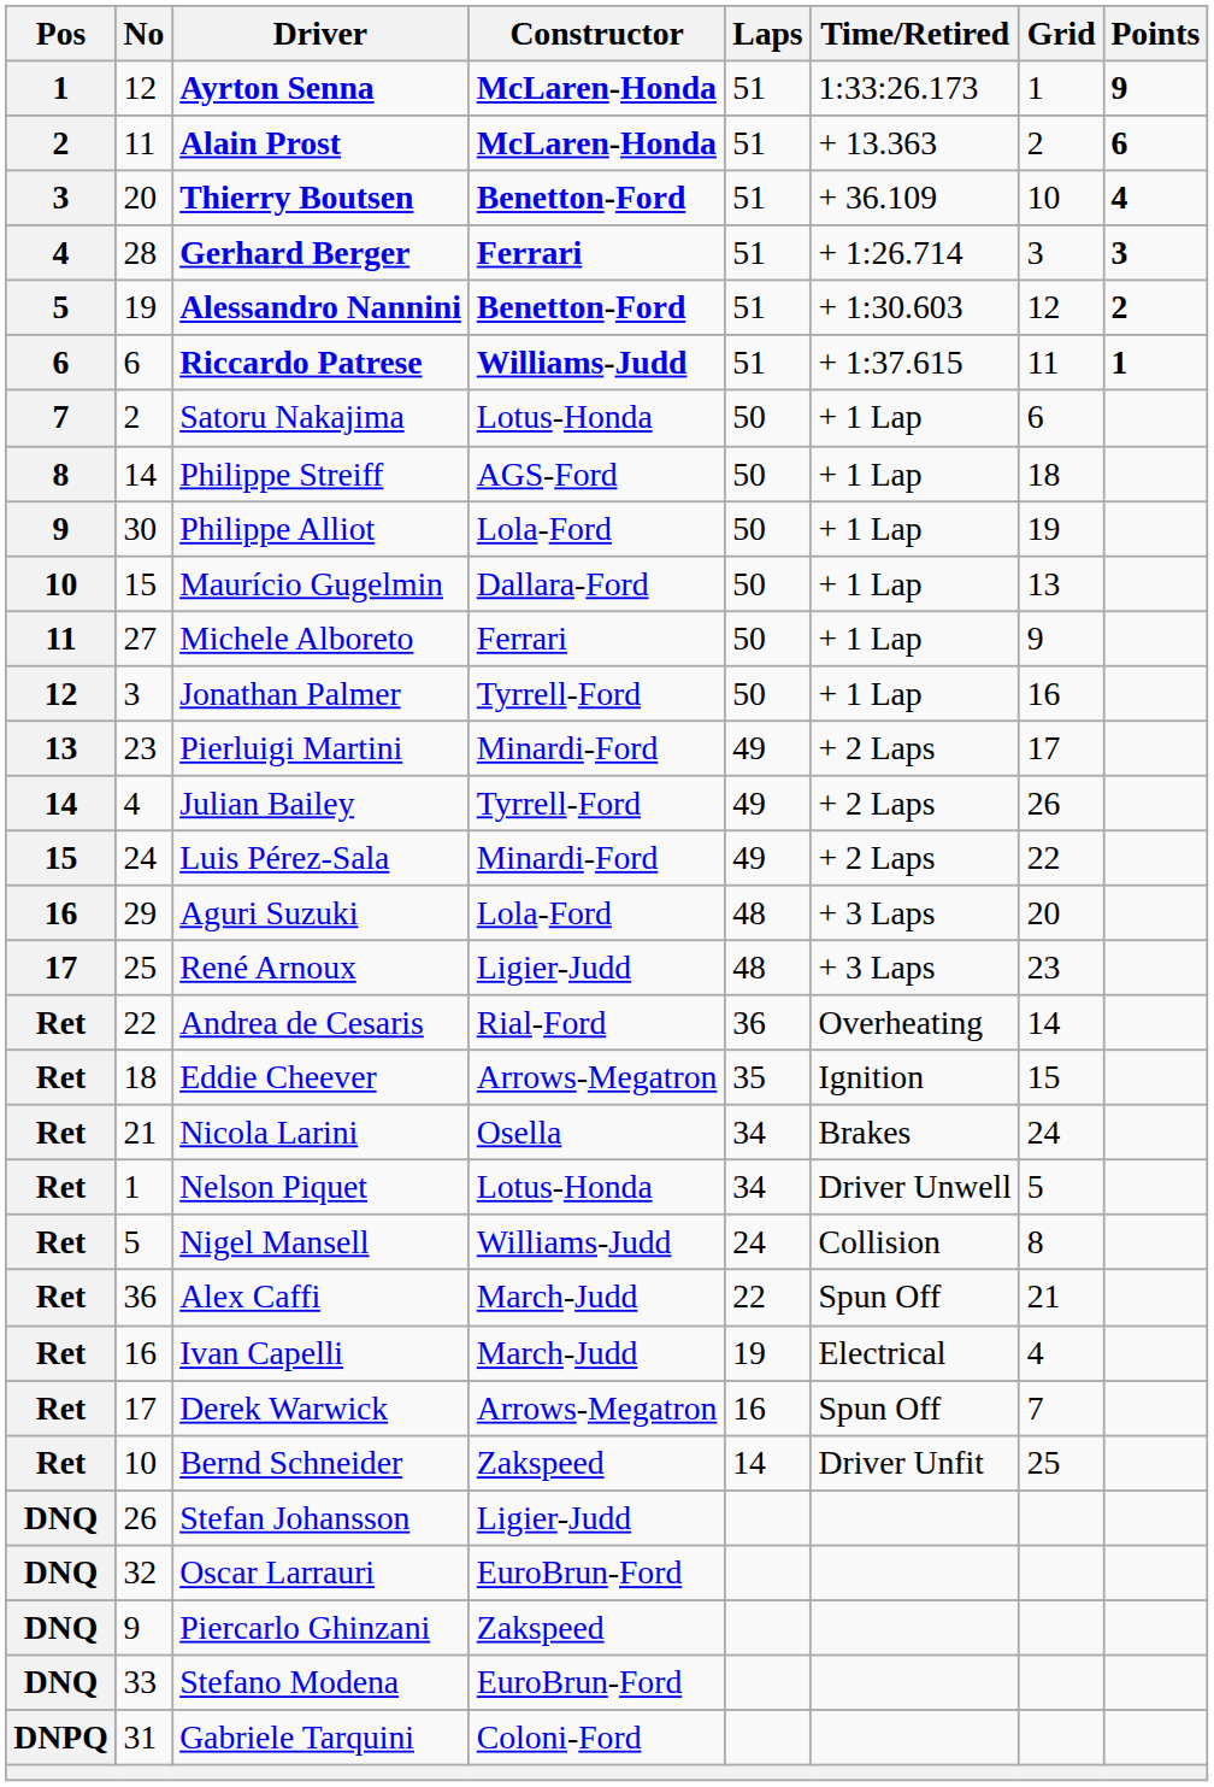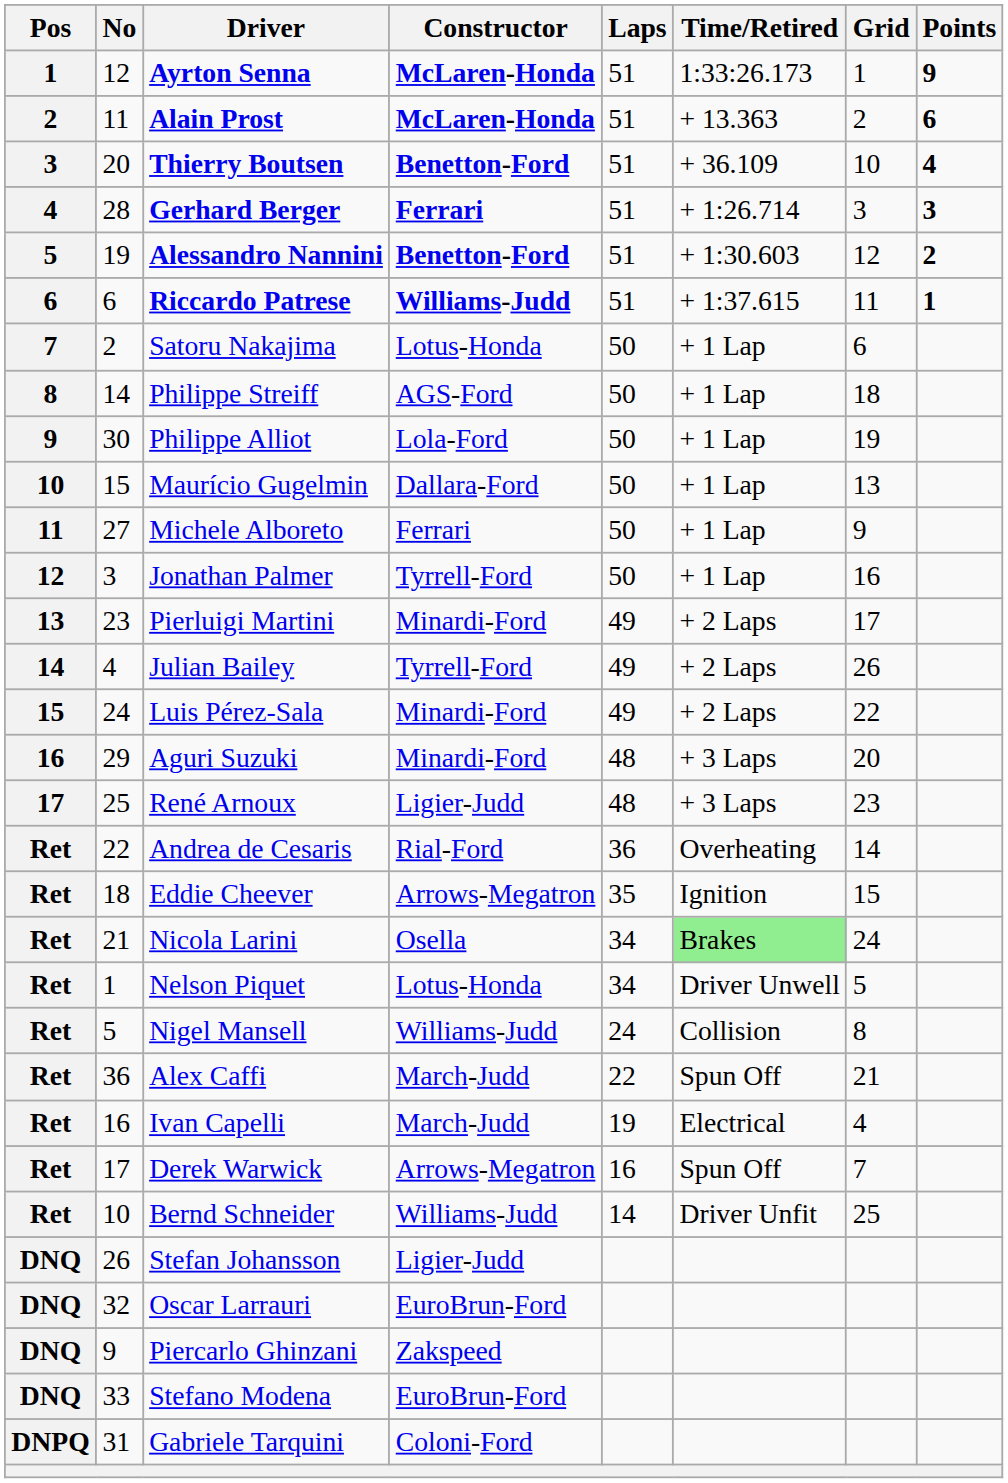Aguri Suzuki | Constructor: Lola-Ford -> Minardi-Ford
Nicola Larini | Time/Retired: no background -> lightgreen background
Bernd Schneider | Constructor: Zakspeed -> Williams-Judd
